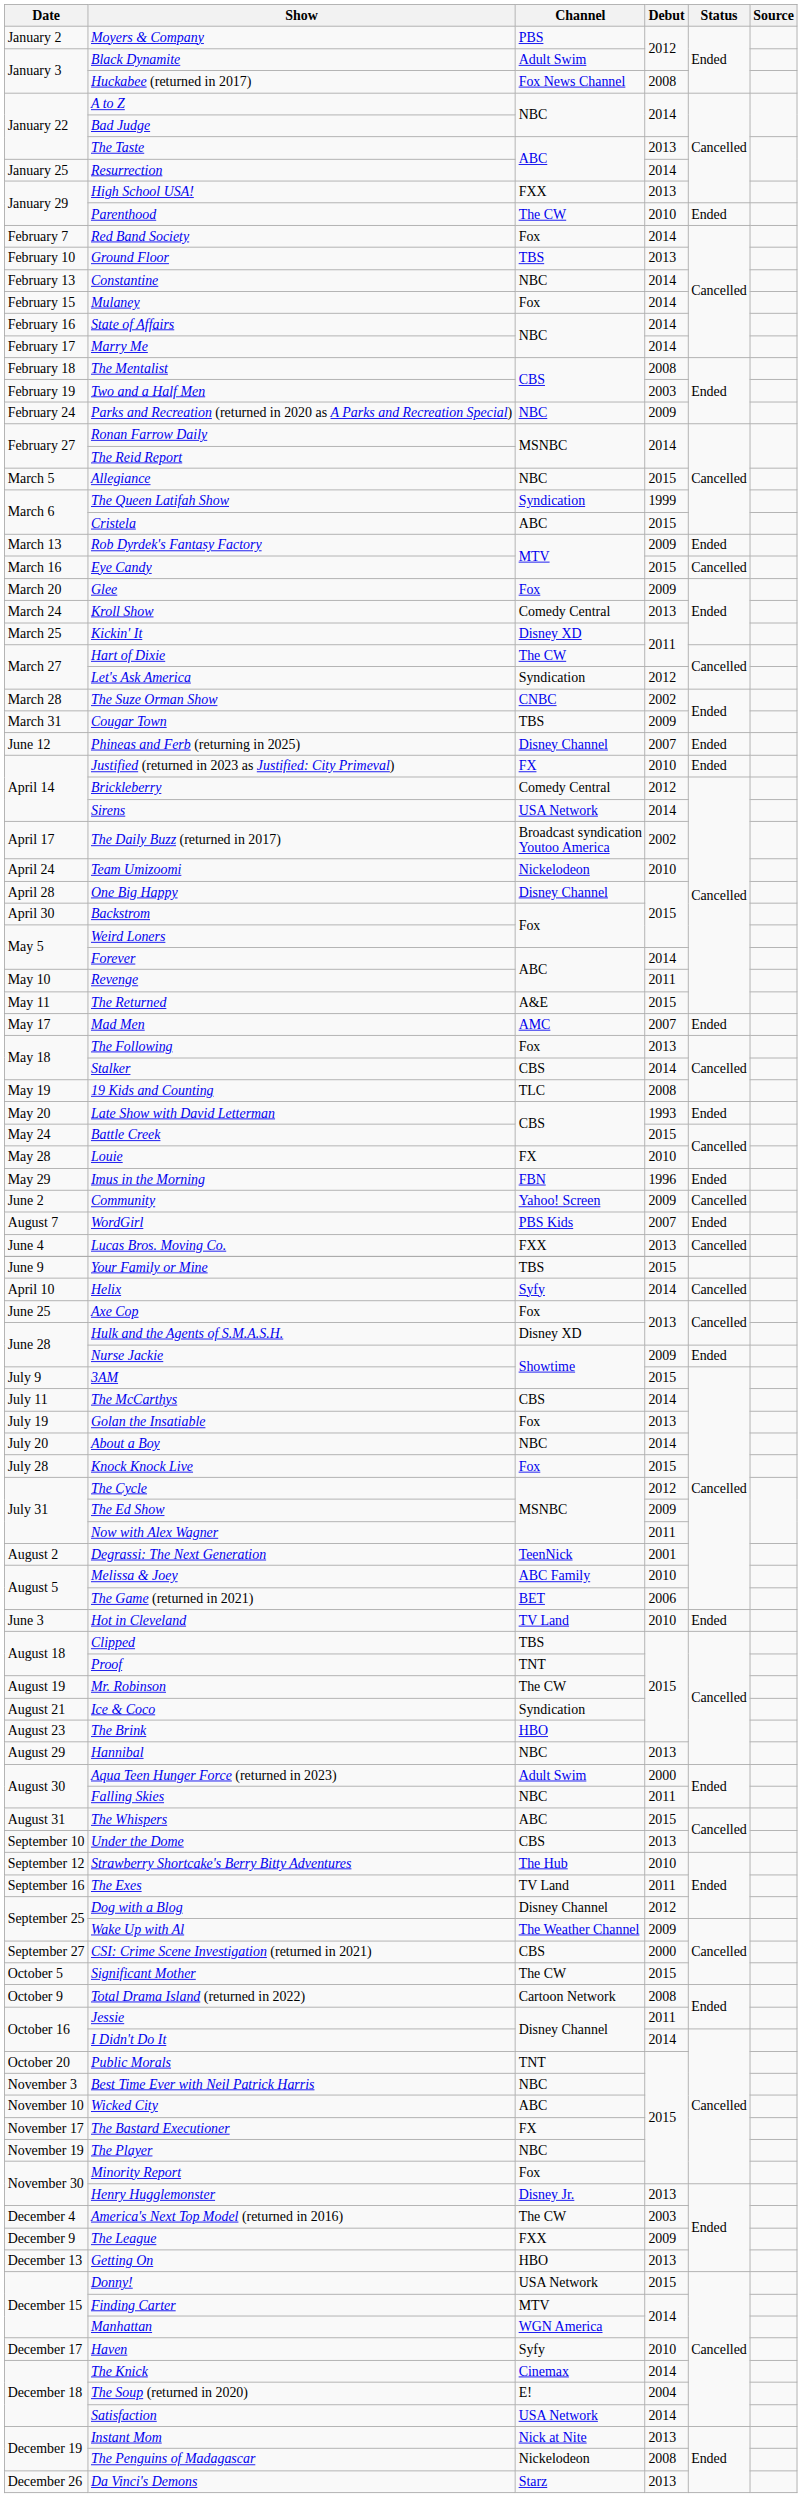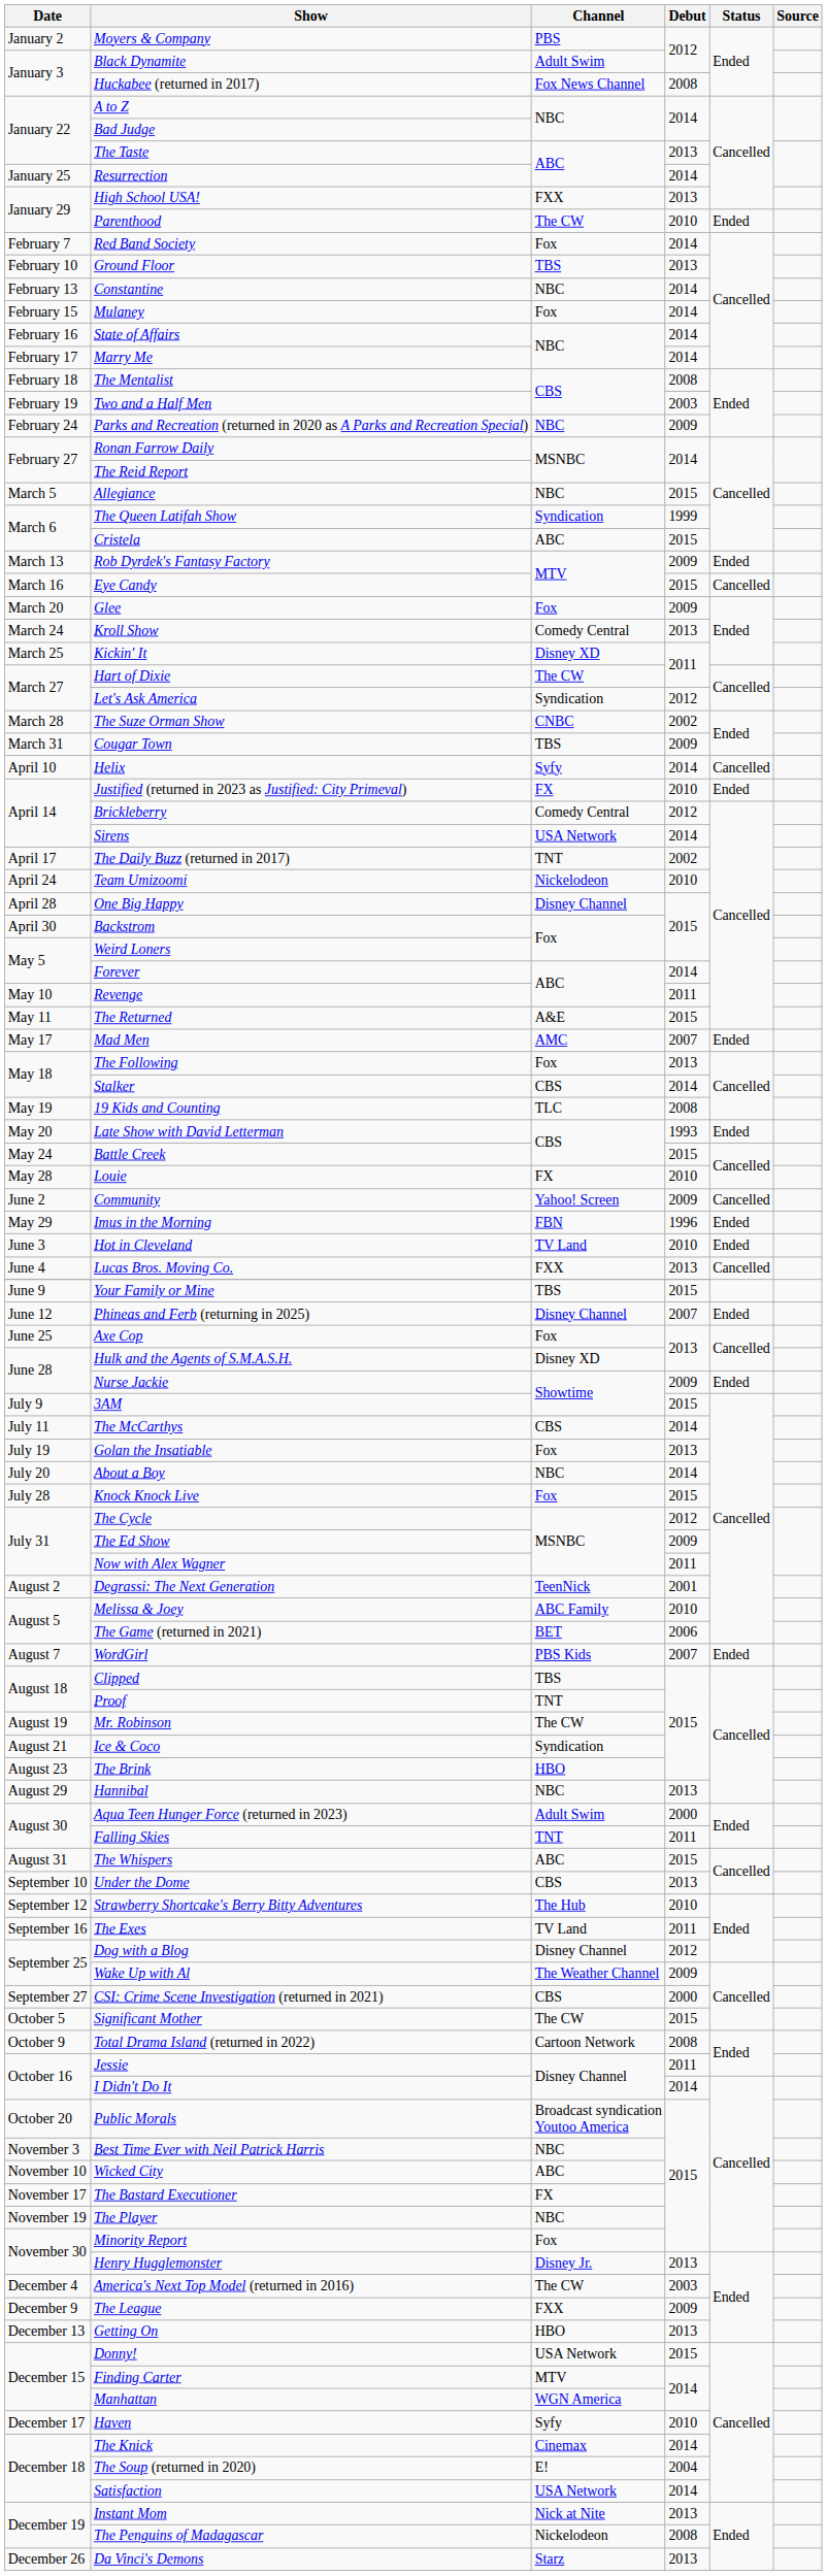rows swapped: Helix <-> Phineas and Ferb (returning in 2025)
The Daily Buzz (returned in 2017) | Channel: Broadcast syndication Youtoo America -> TNT
rows swapped: Imus in the Morning <-> Community
rows swapped: Hot in Cleveland <-> WordGirl
Falling Skies | Channel: NBC -> TNT
Public Morals | Channel: TNT -> Broadcast syndication Youtoo America
